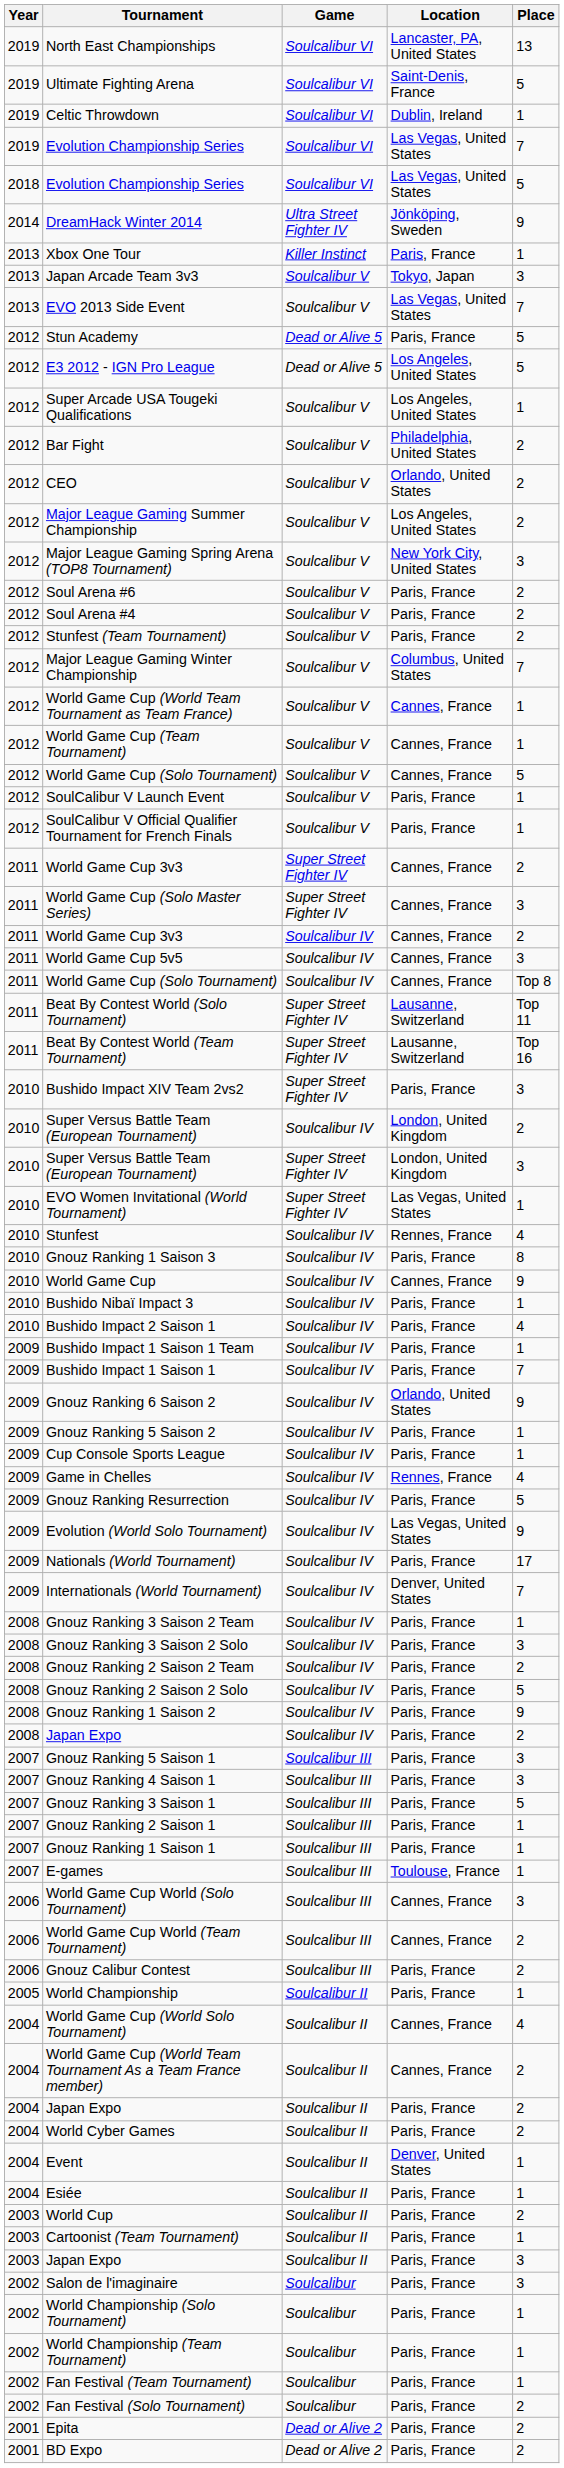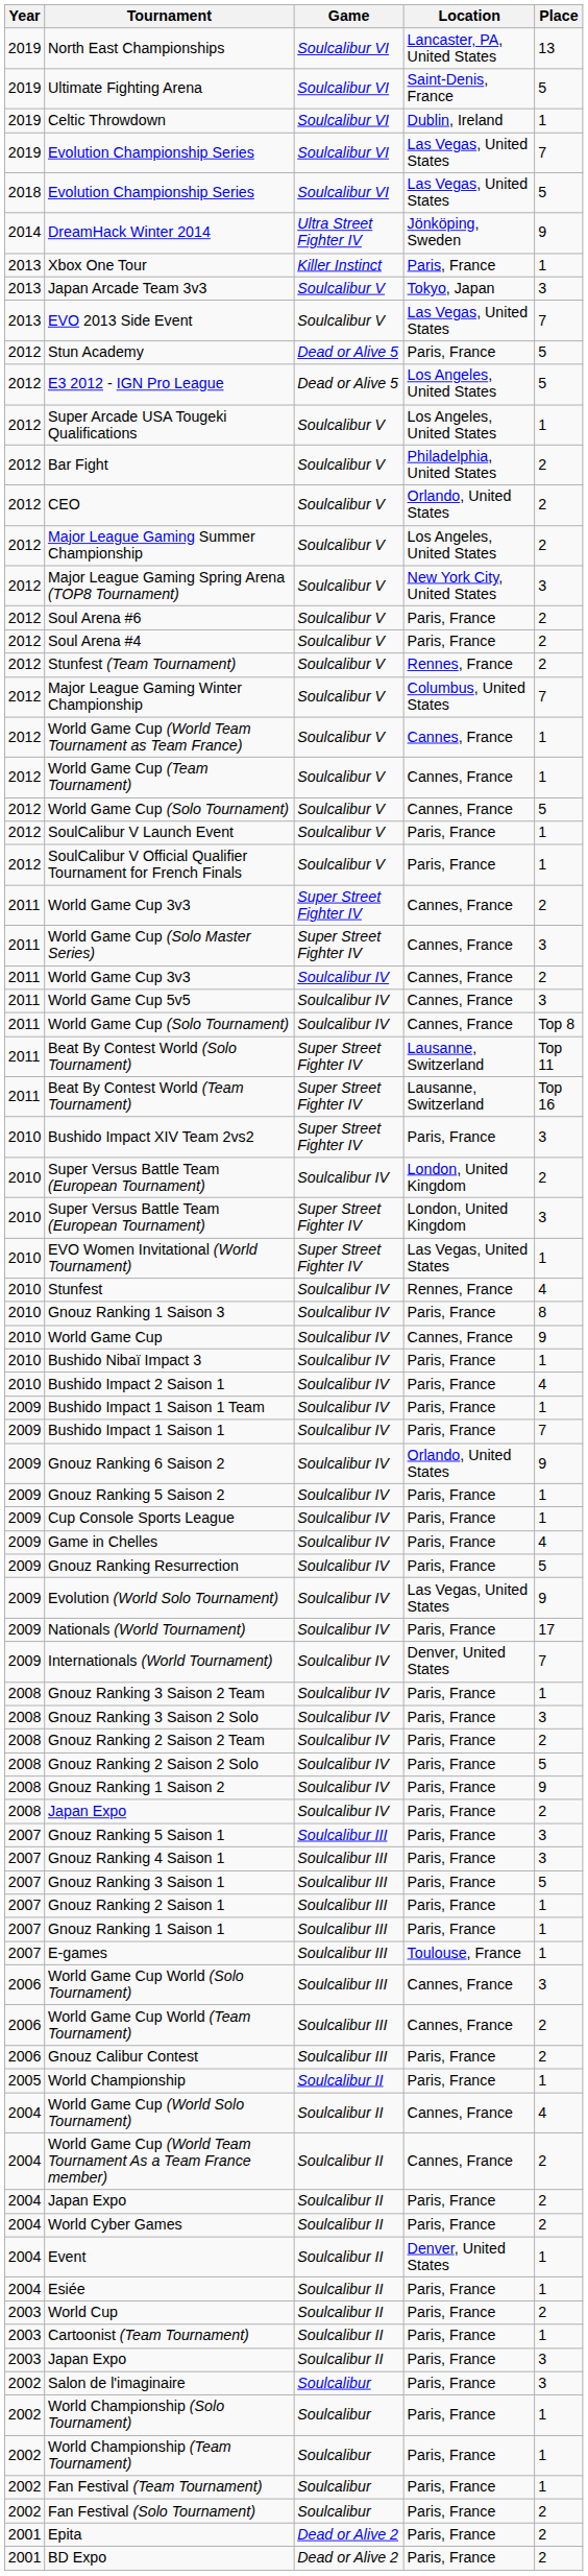Stunfest (Team Tournament) | Location: Paris, France -> Rennes, France
Game in Chelles | Location: Rennes, France -> Paris, France
